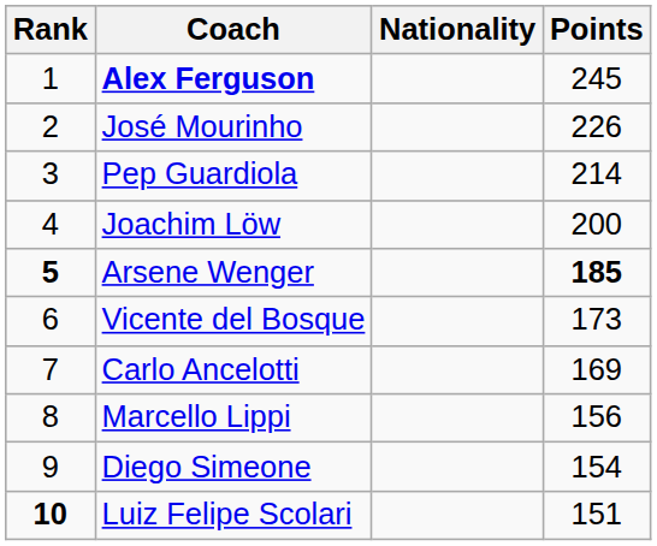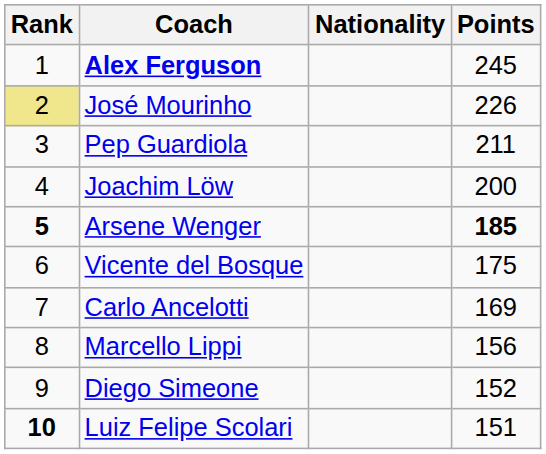José Mourinho | Rank: no background -> khaki background
Pep Guardiola | Points: 214 -> 211
Vicente del Bosque | Points: 173 -> 175
Diego Simeone | Points: 154 -> 152
